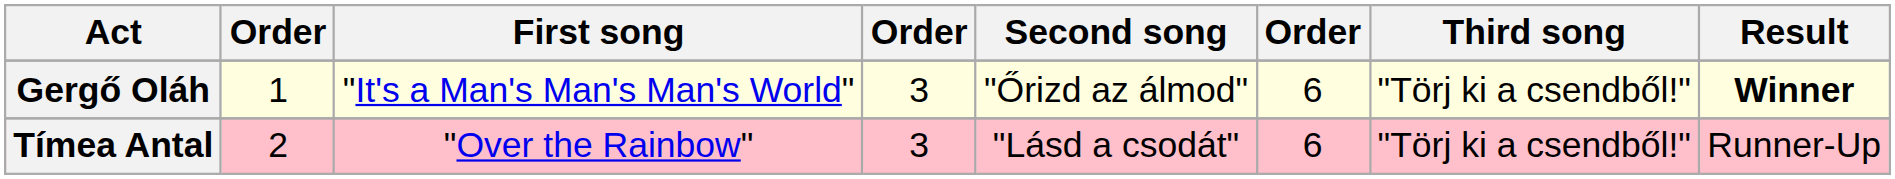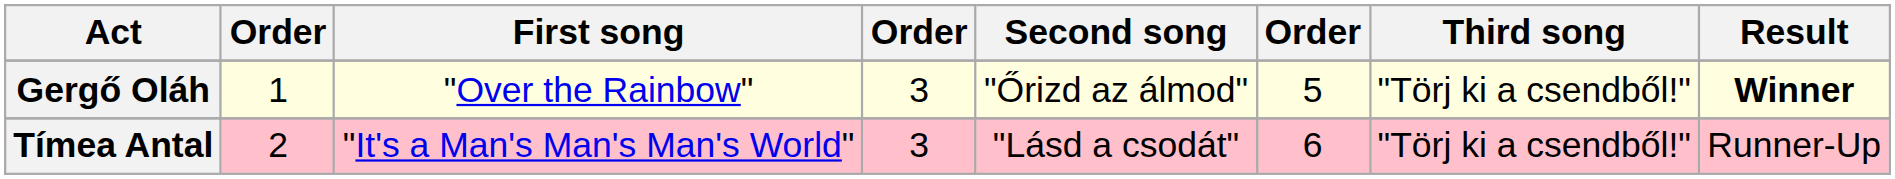Gergő Oláh | First song: "It's a Man's Man's Man's World" -> "Over the Rainbow"
Gergő Oláh | column 6: 6 -> 5
Tímea Antal | First song: "Over the Rainbow" -> "It's a Man's Man's Man's World"
